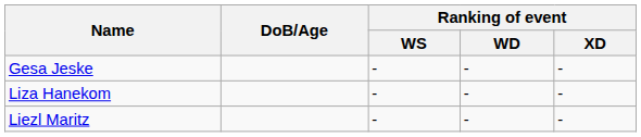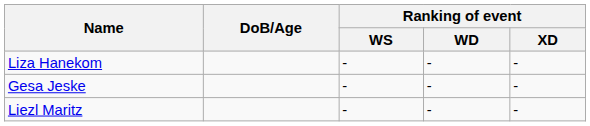rows swapped: Liza Hanekom <-> Gesa Jeske
